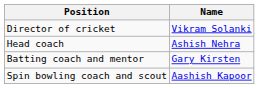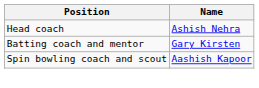- row: Director of cricket | Vikram Solanki
